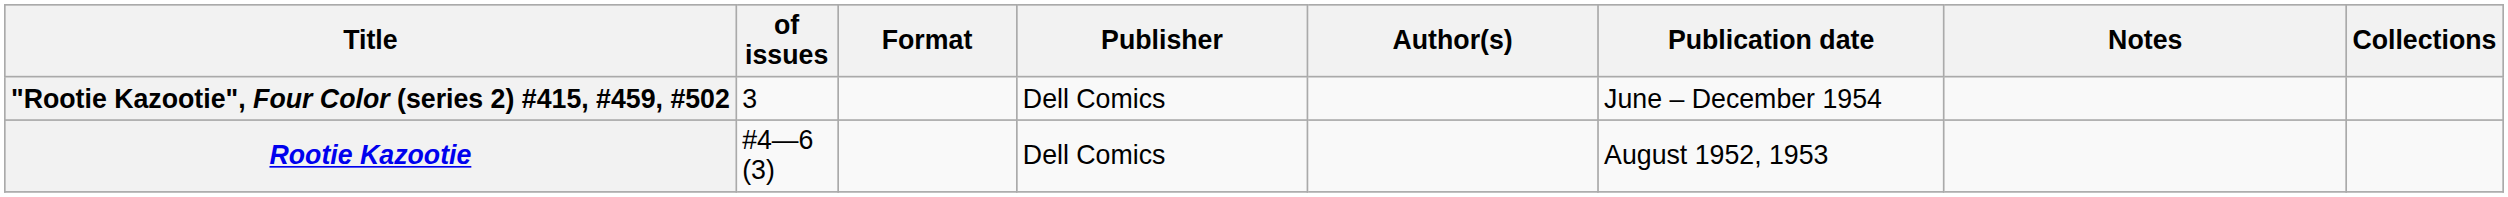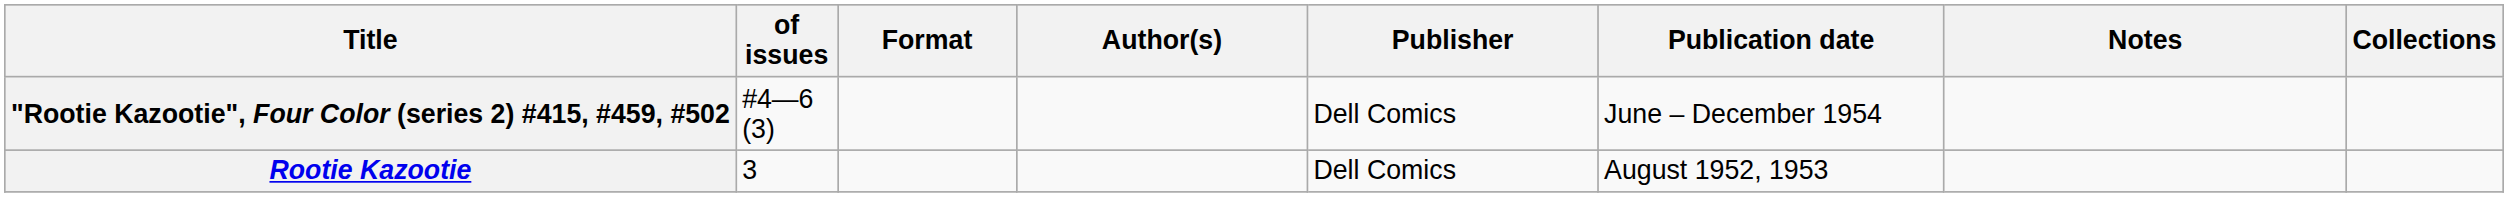columns swapped: Author(s) <-> Publisher
"Rootie Kazootie", Four Color (series 2) #415, #459, #502 | of issues: 3 -> #4—6 (3)
Rootie Kazootie | of issues: #4—6 (3) -> 3
